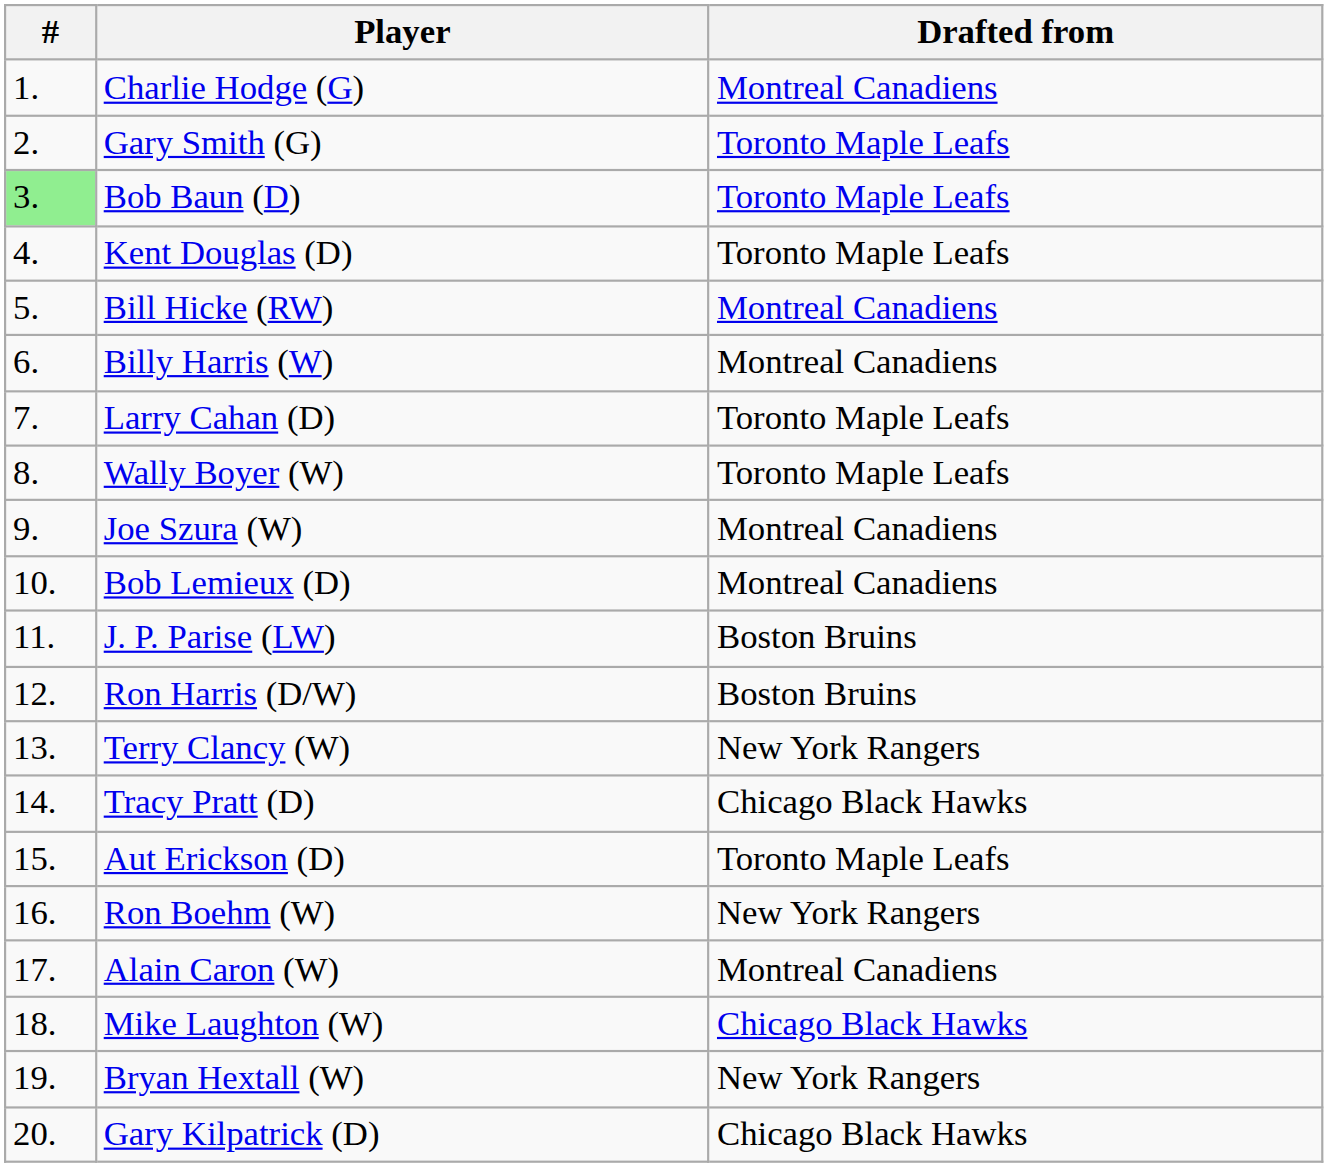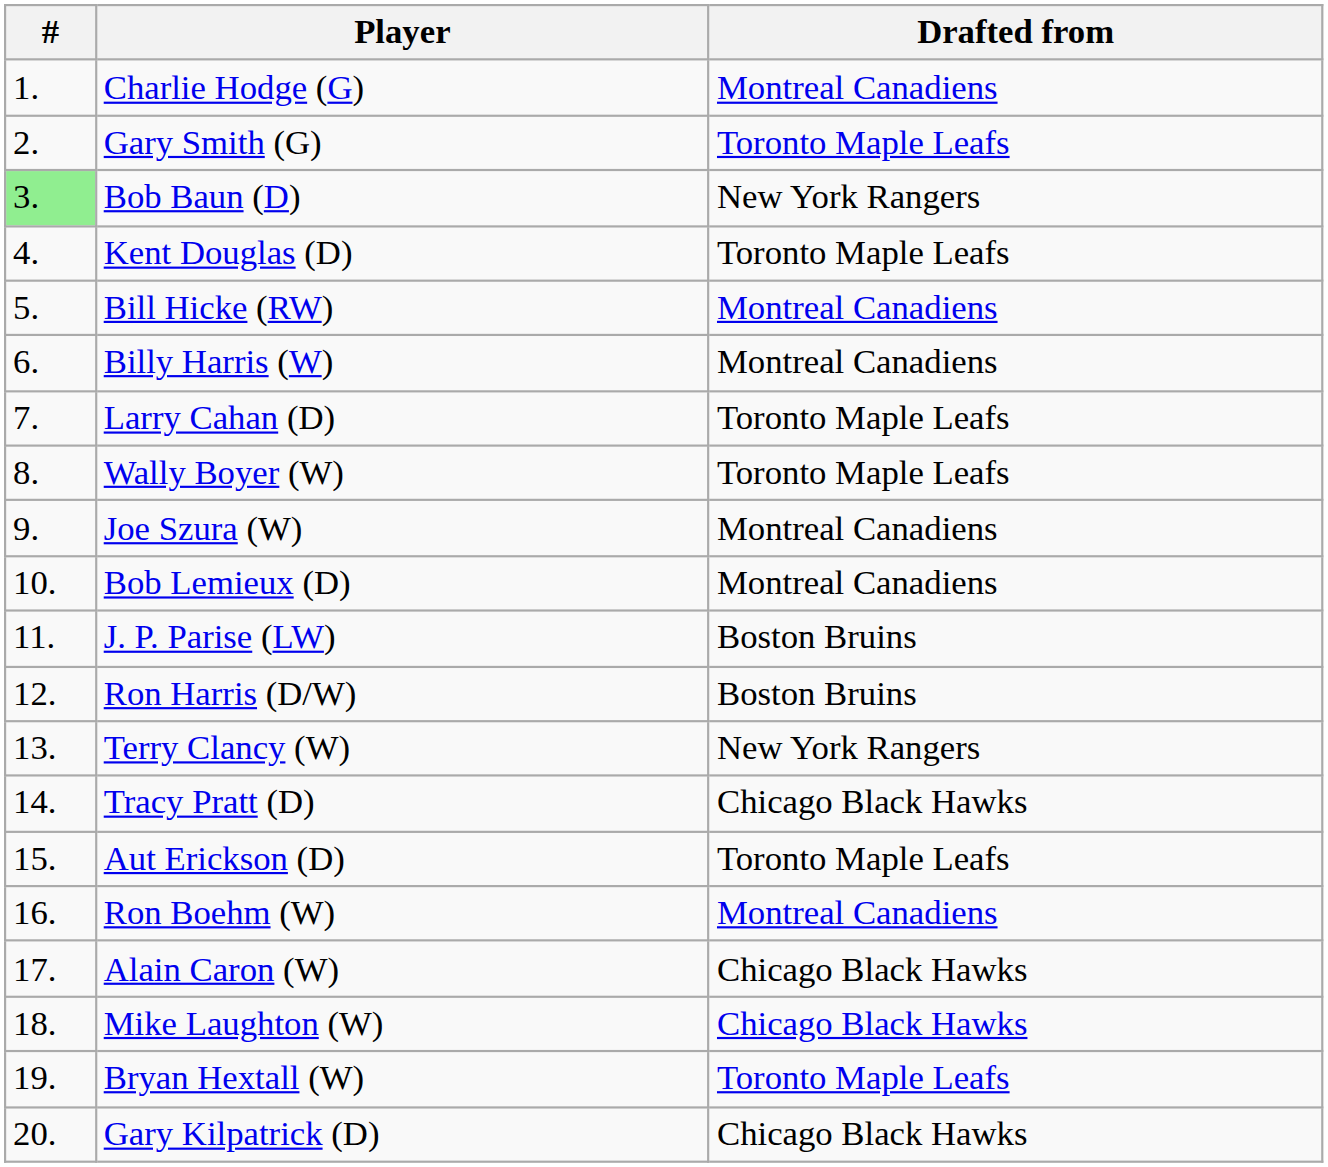Bob Baun (D) | Drafted from: Toronto Maple Leafs -> New York Rangers
Ron Boehm (W) | Drafted from: New York Rangers -> Montreal Canadiens
Alain Caron (W) | Drafted from: Montreal Canadiens -> Chicago Black Hawks
Bryan Hextall (W) | Drafted from: New York Rangers -> Toronto Maple Leafs
